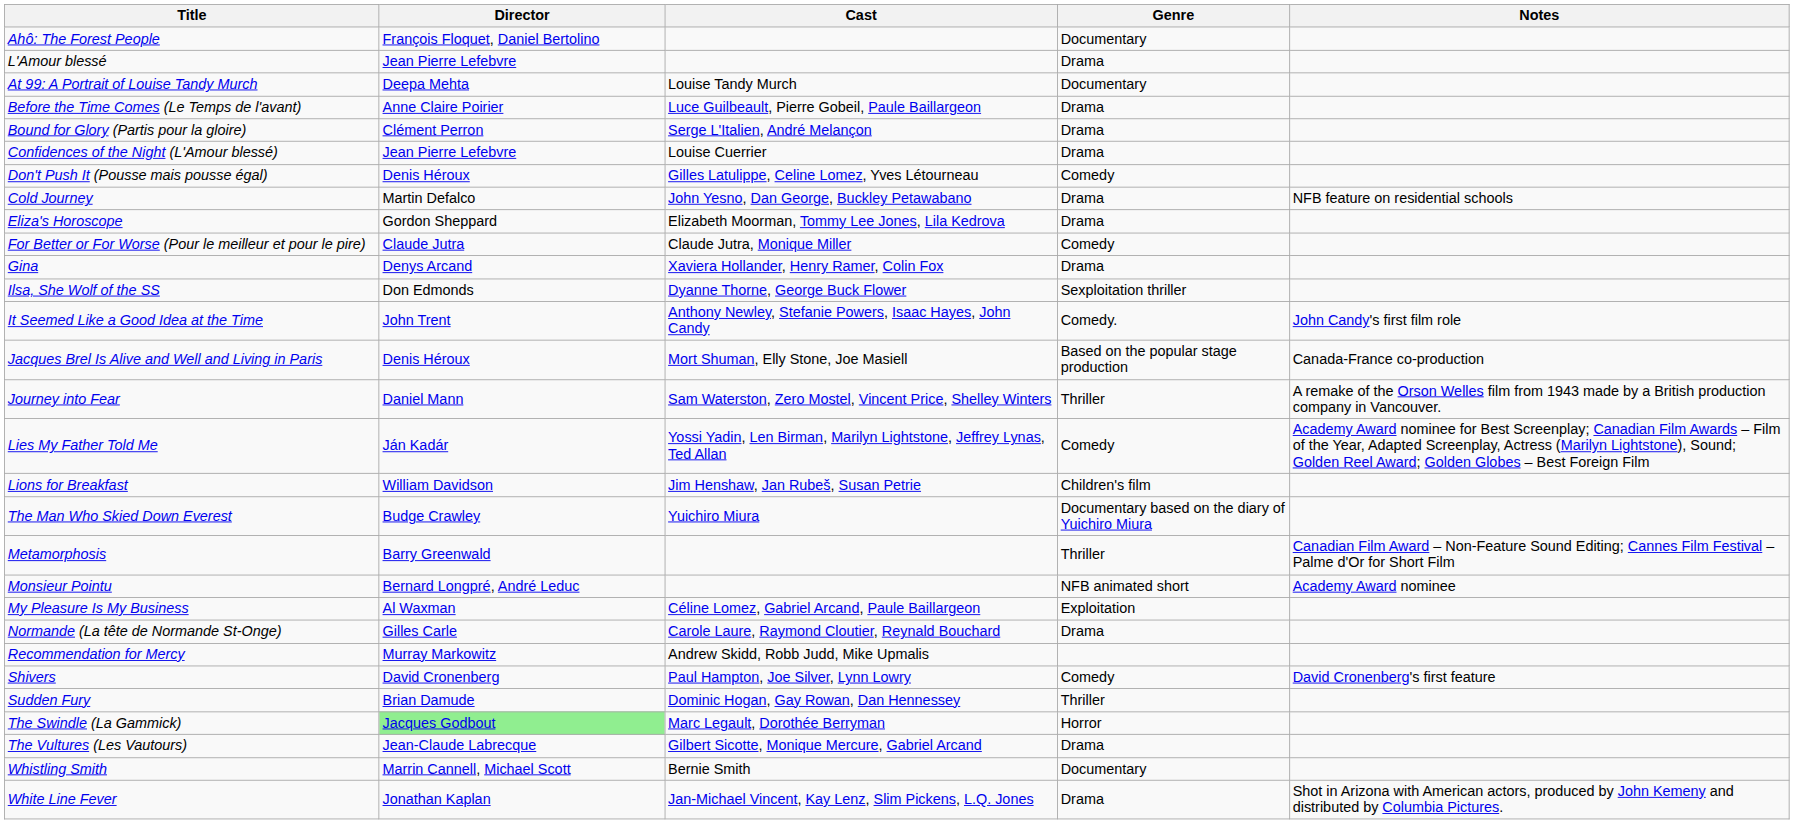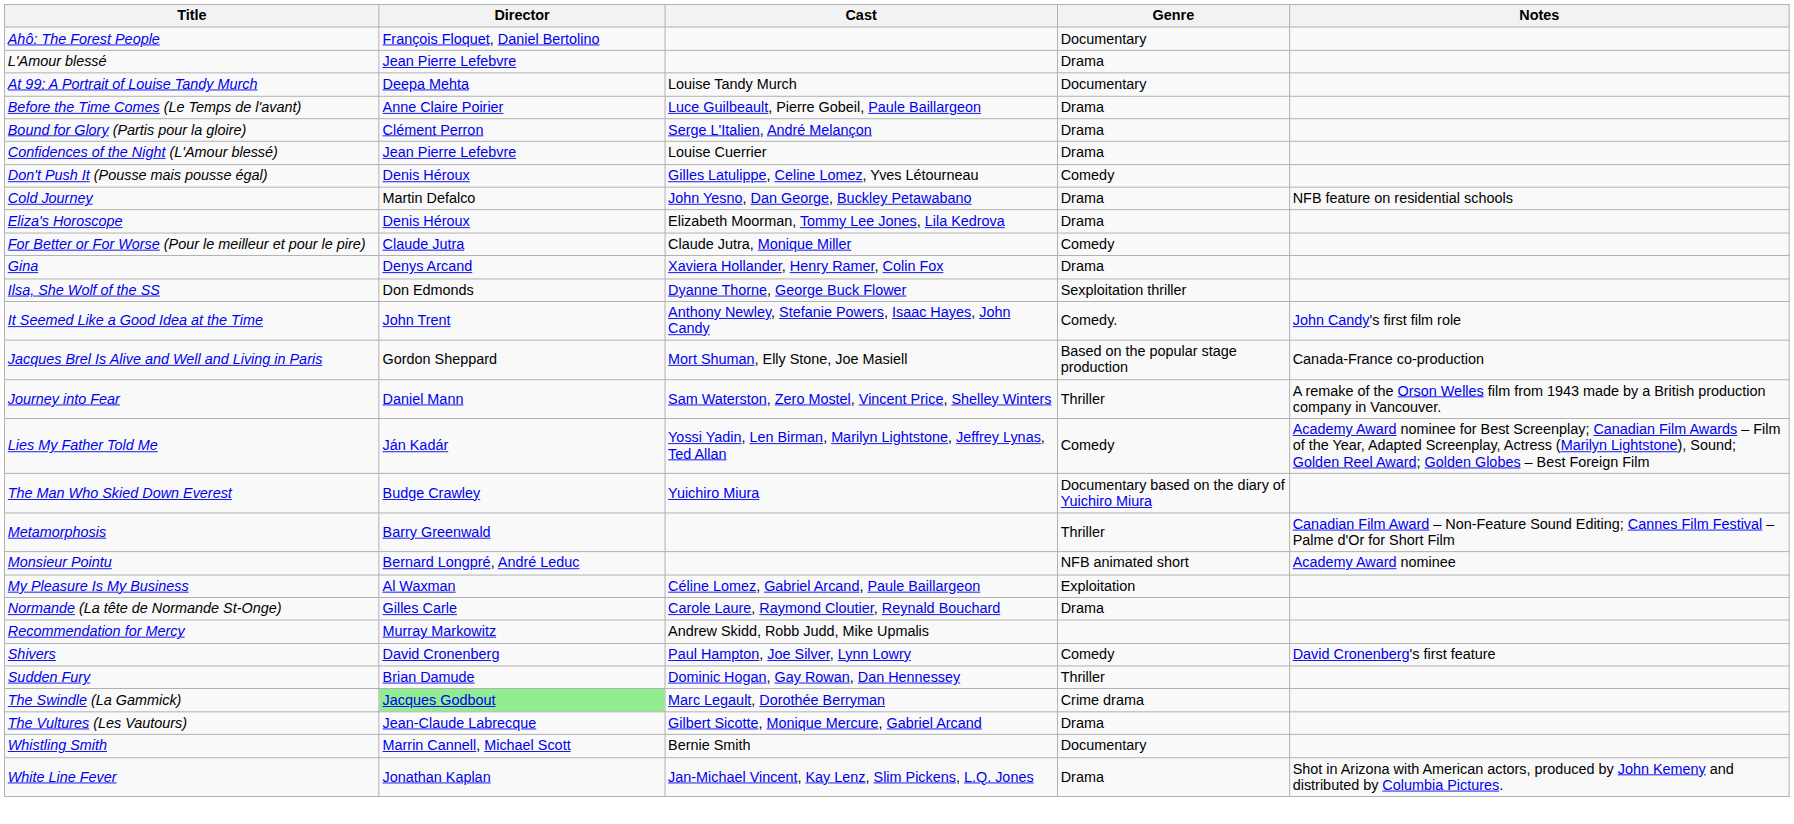Eliza's Horoscope | Director: Gordon Sheppard -> Denis Héroux
Jacques Brel Is Alive and Well and Living in Paris | Director: Denis Héroux -> Gordon Sheppard
- row: Lions for Breakfast | William Davidson | Jim Henshaw, Jan Rubeš, Susan Petrie | Children's film
The Swindle (La Gammick) | Genre: Horror -> Crime drama
